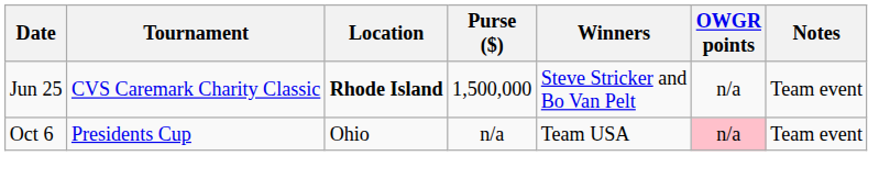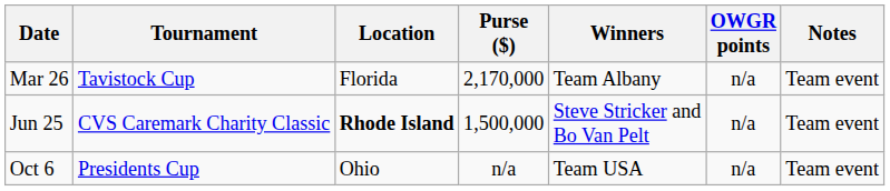+ row: Mar 26 | Tavistock Cup | Florida | 2,170,000 | Team Albany | n/a | Team event
Oct 6 | OWGR points: pink background -> no background
